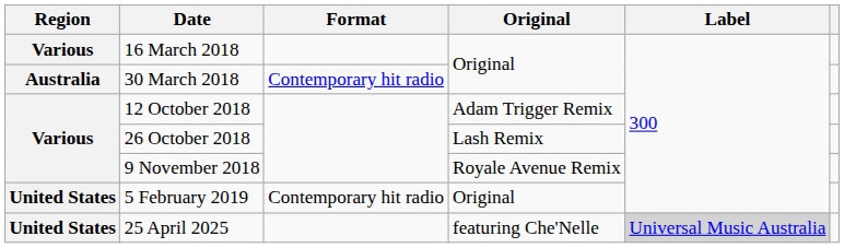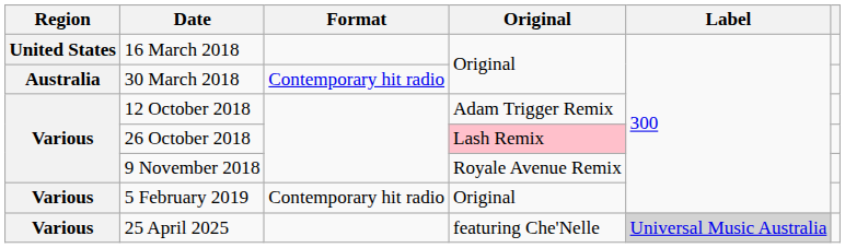16 March 2018 | Region: Various -> United States
26 October 2018 | Original: no background -> pink background
5 February 2019 | Region: United States -> Various
25 April 2025 | Region: United States -> Various
